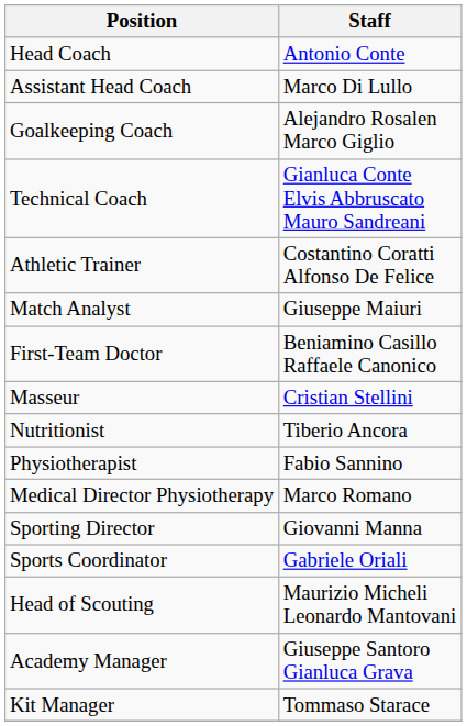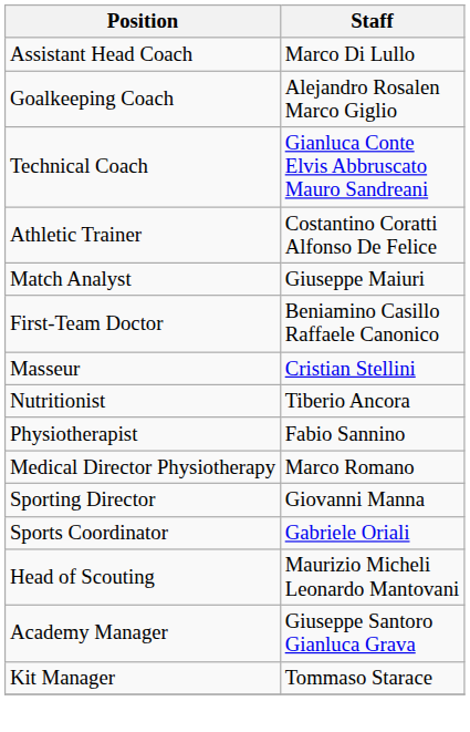- row: Head Coach | Antonio Conte
